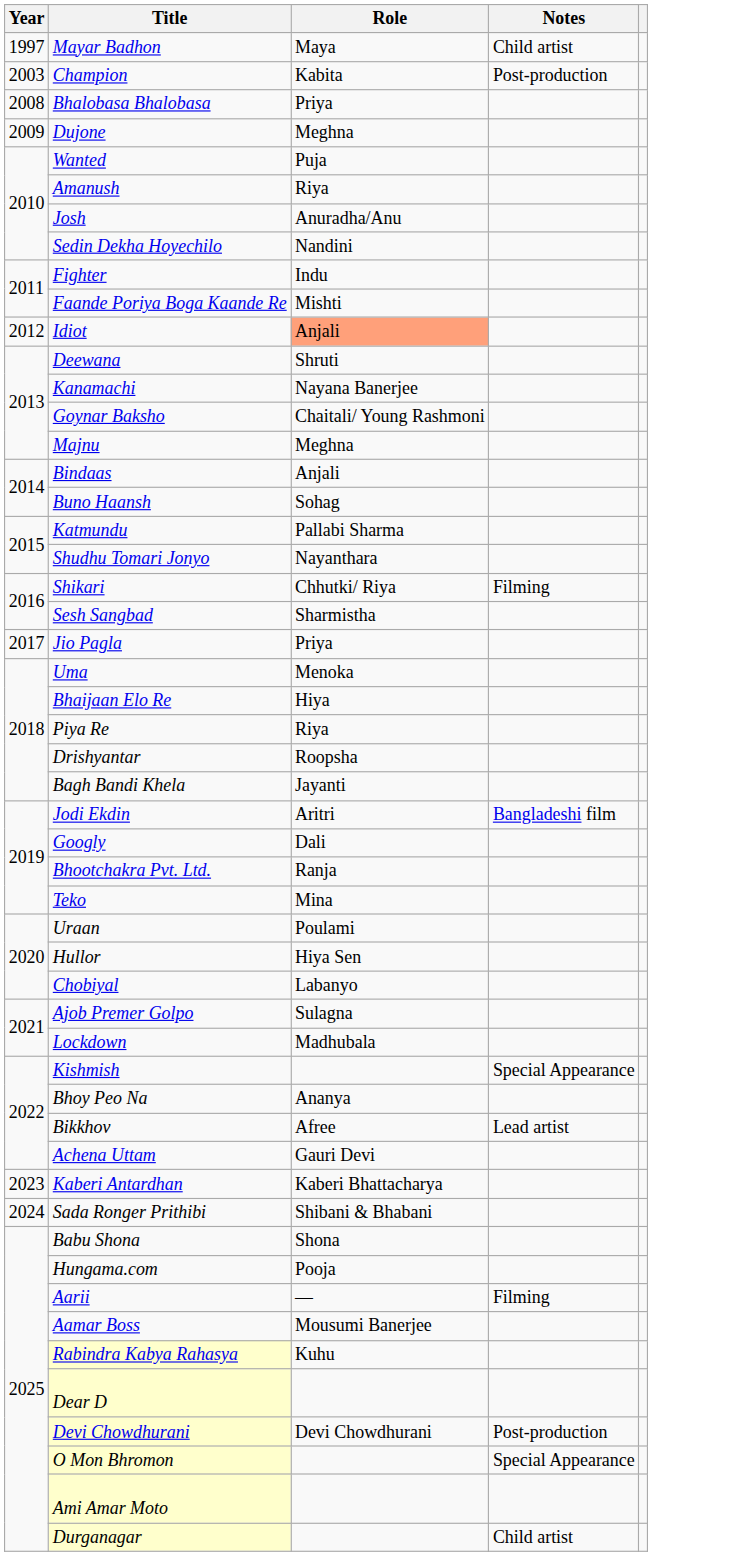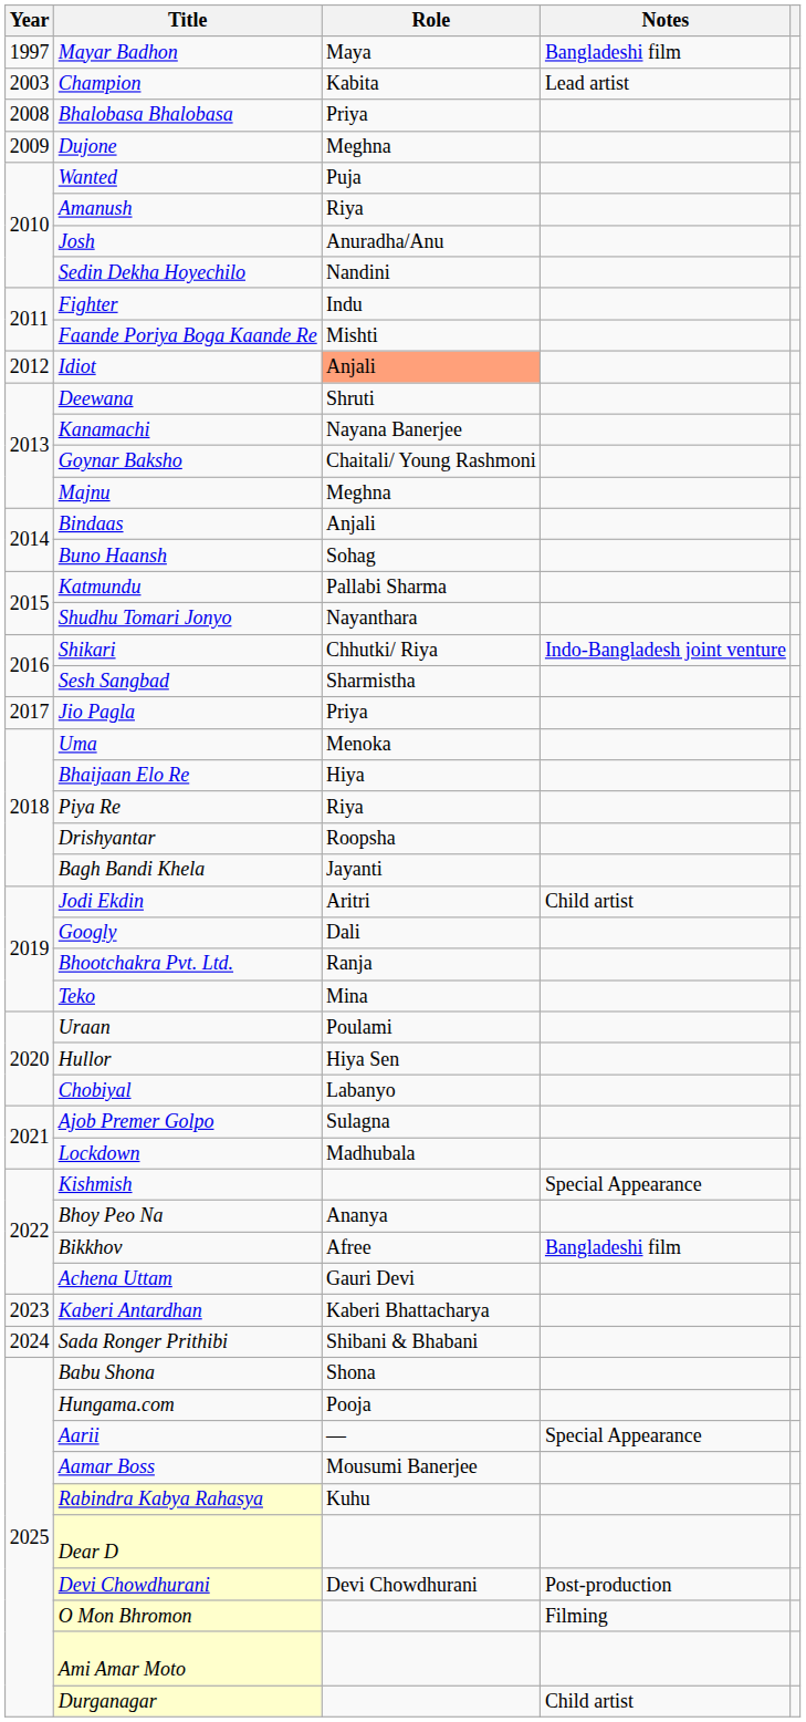Mayar Badhon | Notes: Child artist -> Bangladeshi film
Champion | Notes: Post-production -> Lead artist
Shikari | Notes: Filming -> Indo-Bangladesh joint venture
Jodi Ekdin | Notes: Bangladeshi film -> Child artist
Bikkhov | Notes: Lead artist -> Bangladeshi film
Aarii | Notes: Filming -> Special Appearance
O Mon Bhromon | Notes: Special Appearance -> Filming
